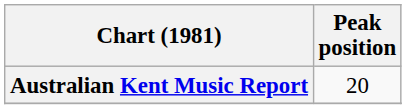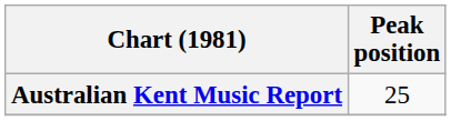Australian Kent Music Report | Peak position: 20 -> 25
